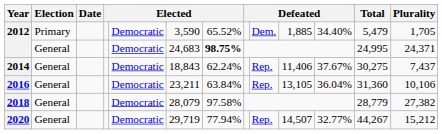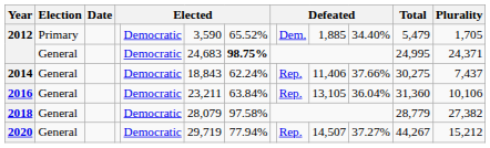2014 | column 11: 37.67% -> 37.66%
2020 | column 11: 32.77% -> 37.27%
